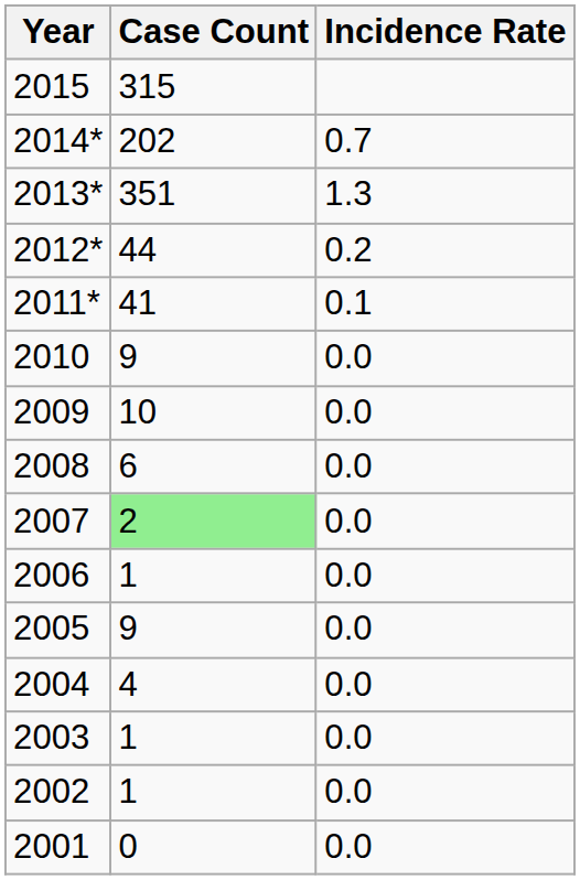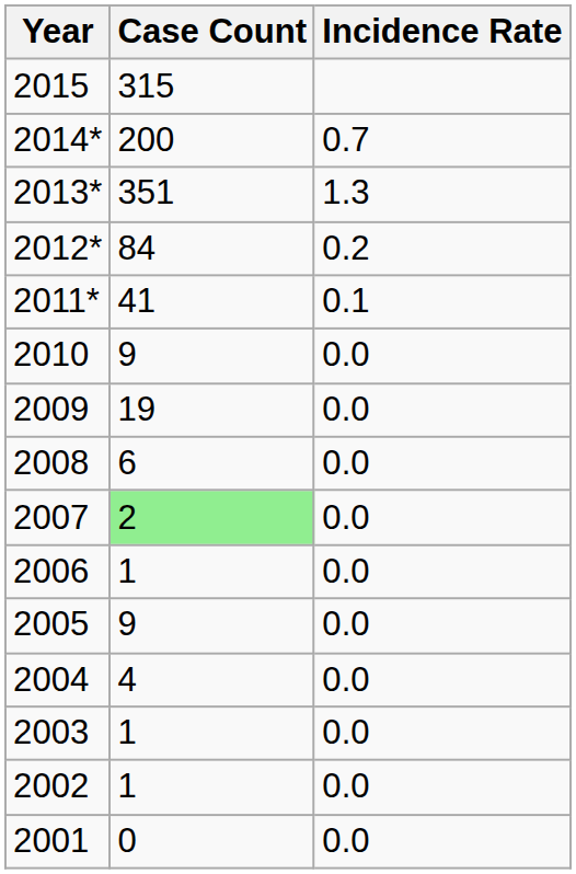2014* | Case Count: 202 -> 200
2012* | Case Count: 44 -> 84
2009 | Case Count: 10 -> 19
